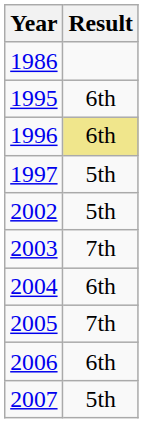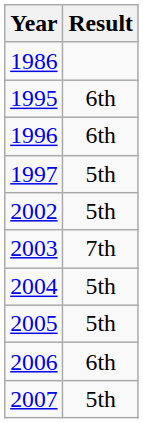1996 | Result: khaki background -> no background
2004 | Result: 6th -> 5th
2005 | Result: 7th -> 5th
